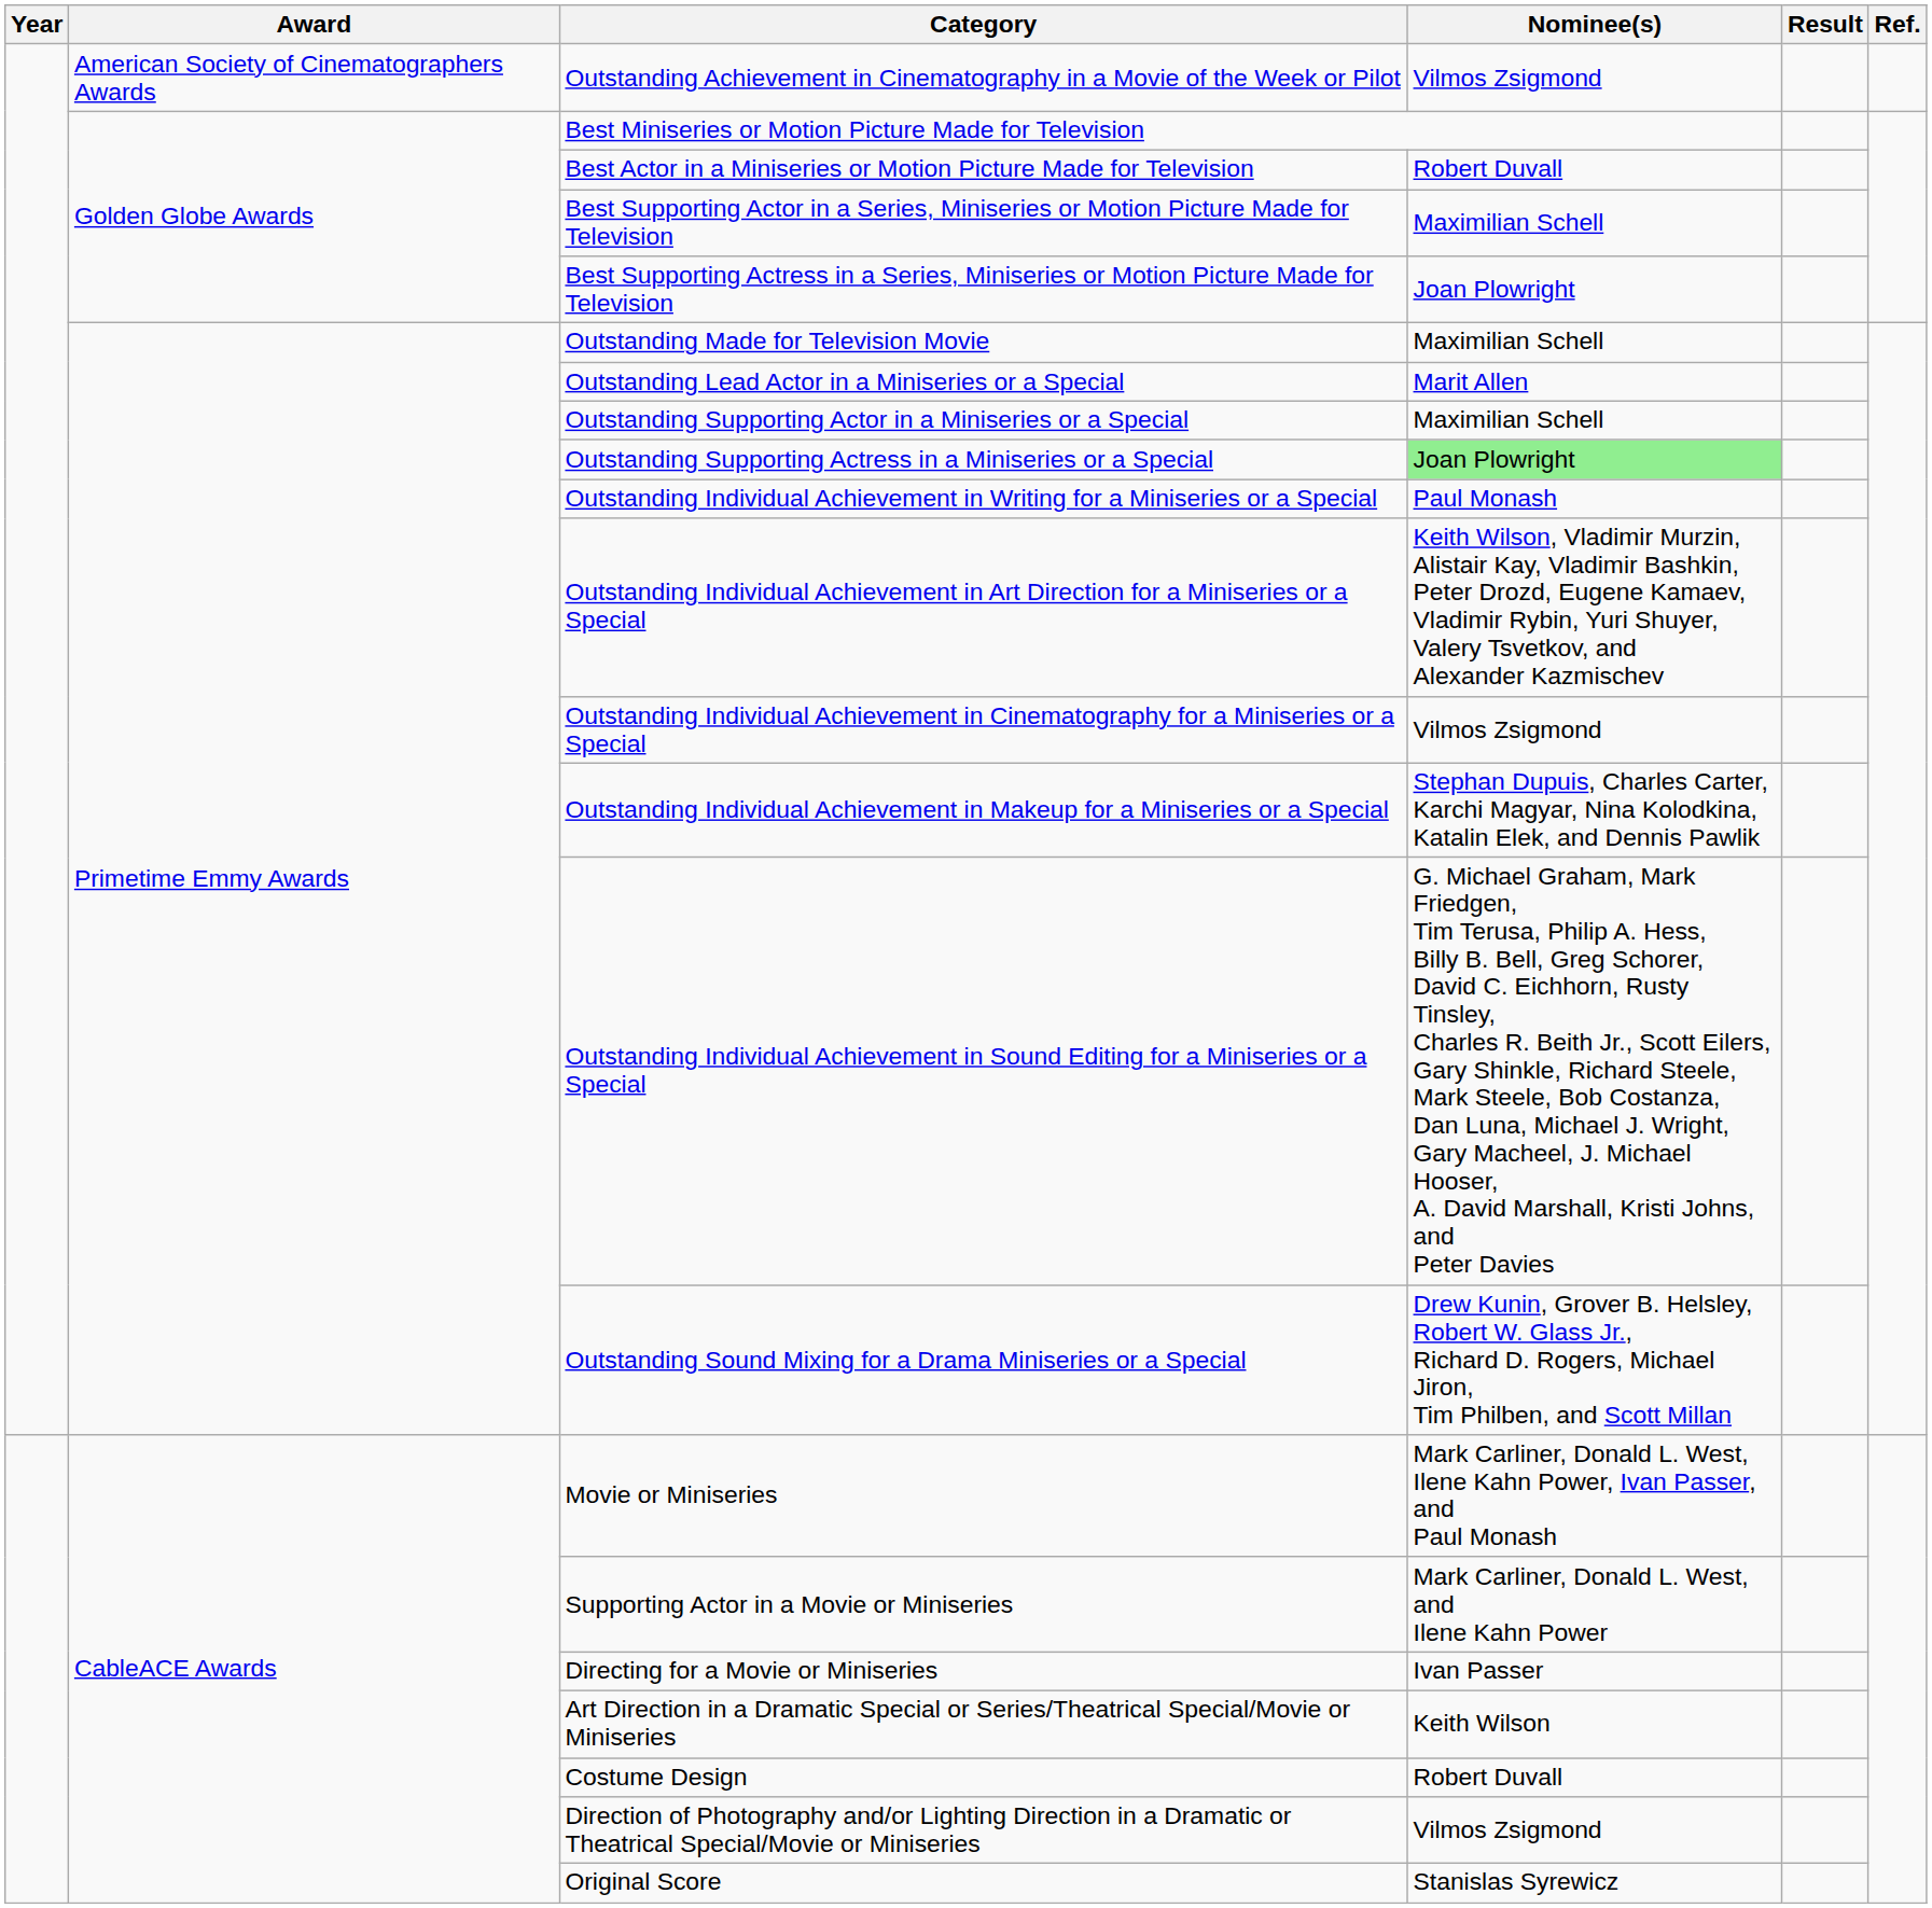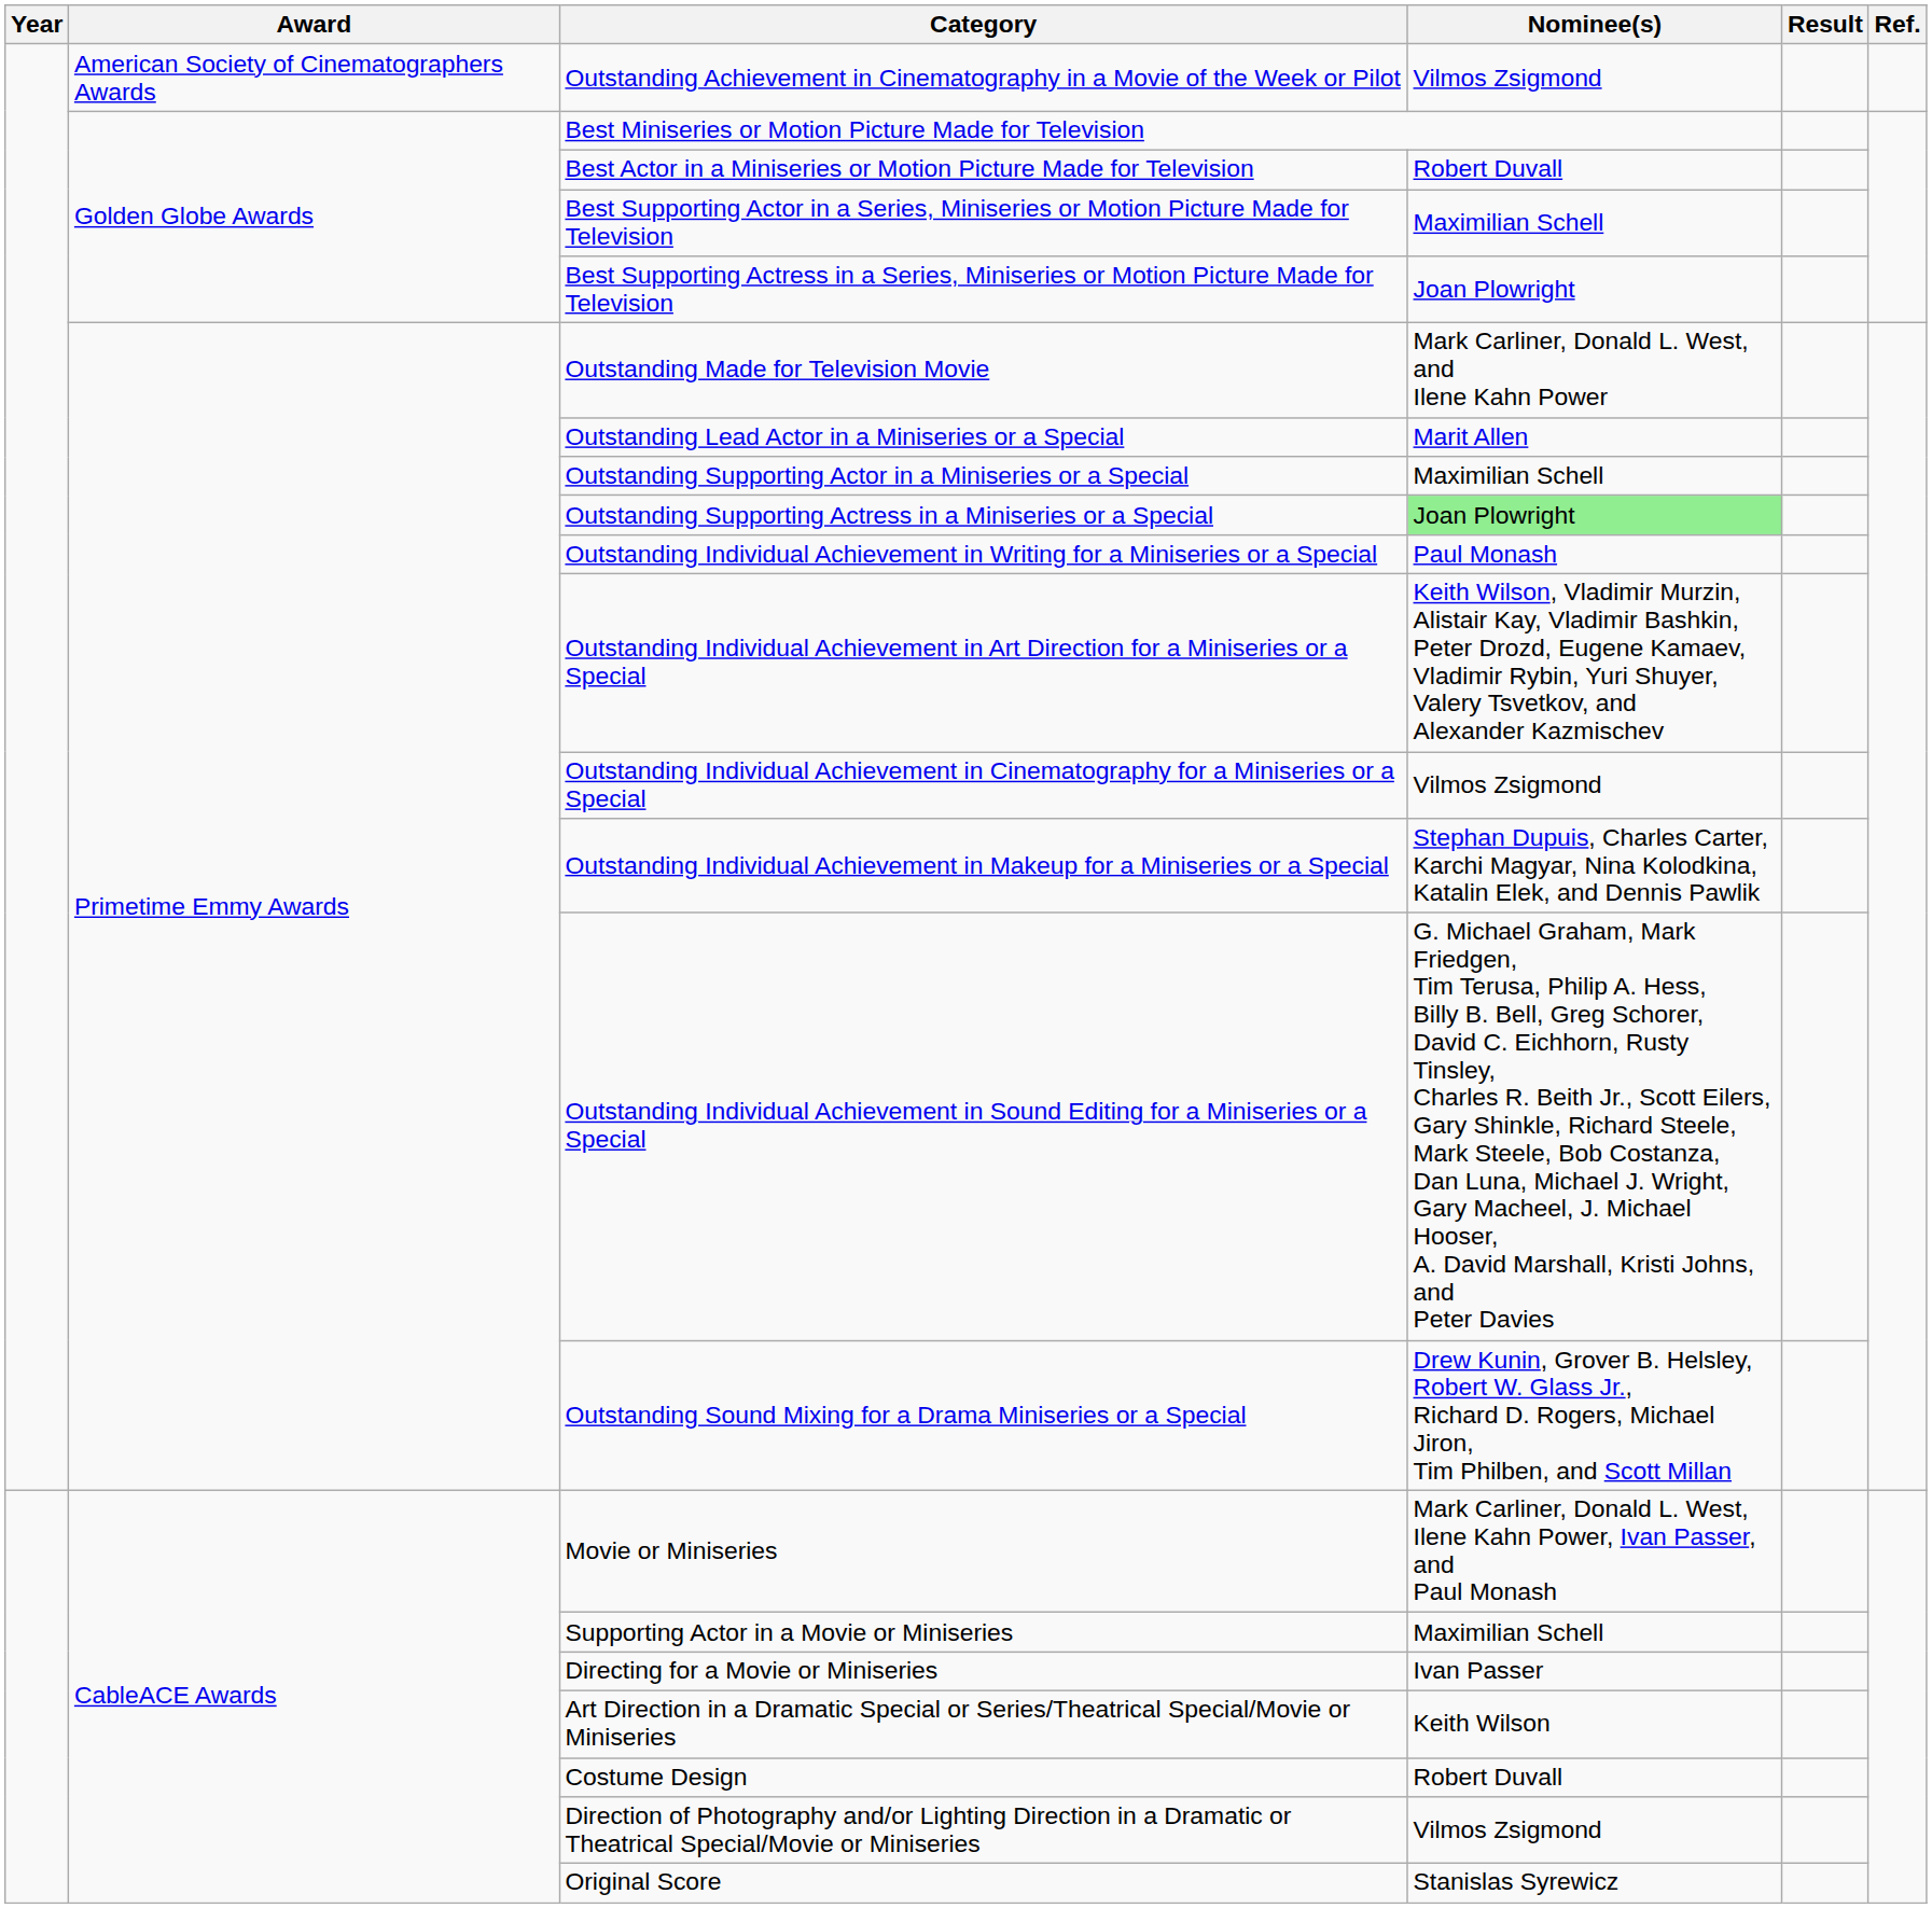Outstanding Made for Television Movie | Nominee(s): Maximilian Schell -> Mark Carliner, Donald L. West, and Ilene Kahn Power
Supporting Actor in a Movie or Miniseries | Nominee(s): Mark Carliner, Donald L. West, and Ilene Kahn Power -> Maximilian Schell
